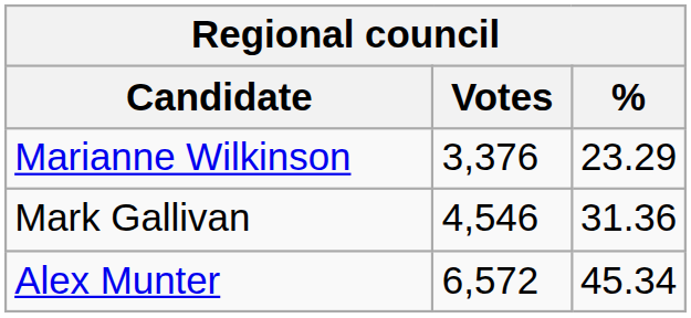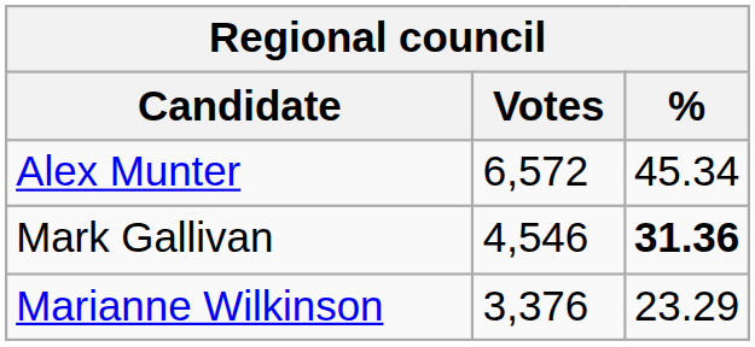rows swapped: Alex Munter <-> Marianne Wilkinson
Mark Gallivan | %: normal -> bold
